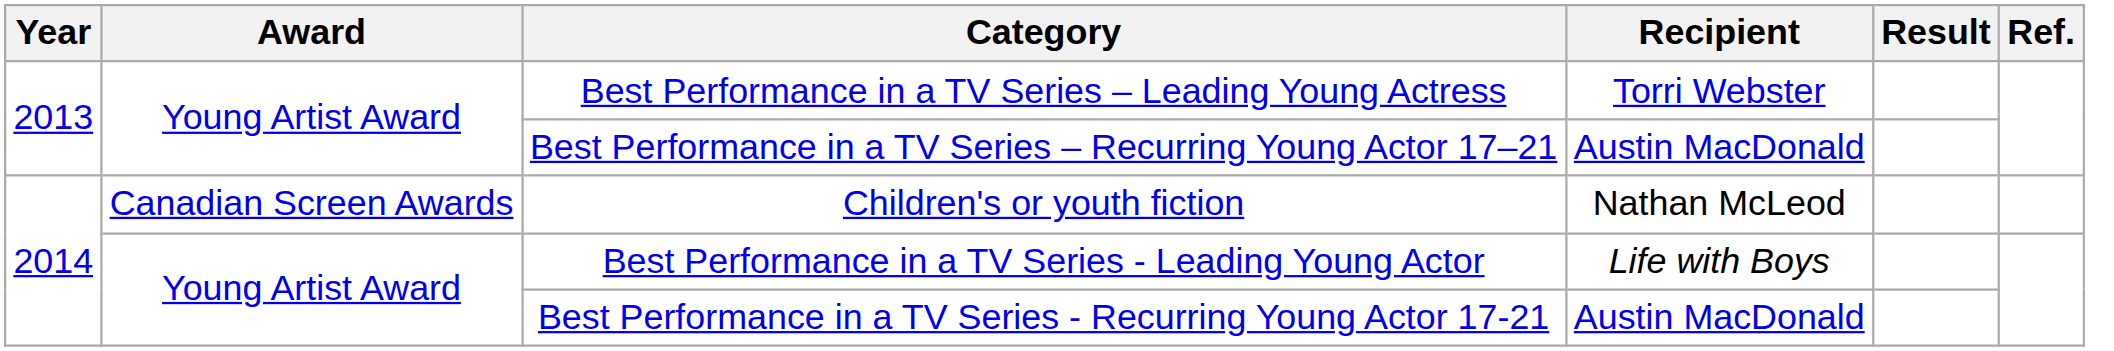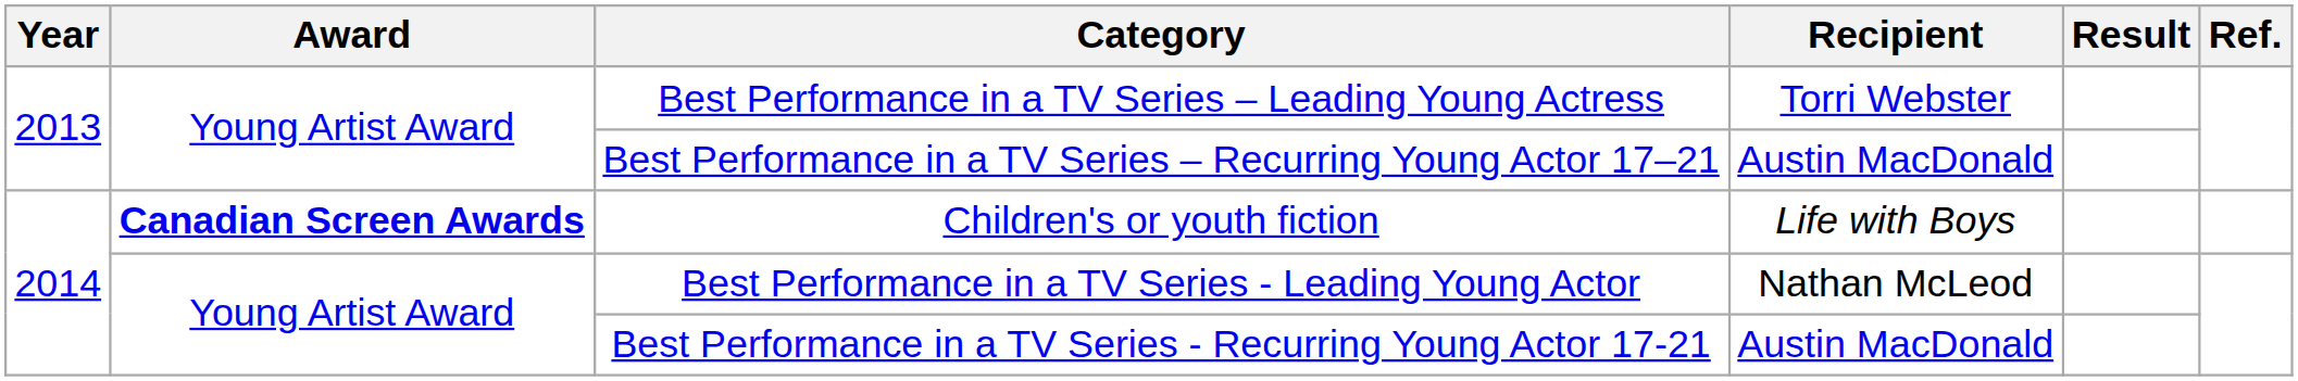Children's or youth fiction | Award: normal -> bold
Children's or youth fiction | Recipient: Nathan McLeod -> Life with Boys
Best Performance in a TV Series - Leading Young Actor | Recipient: Life with Boys -> Nathan McLeod
